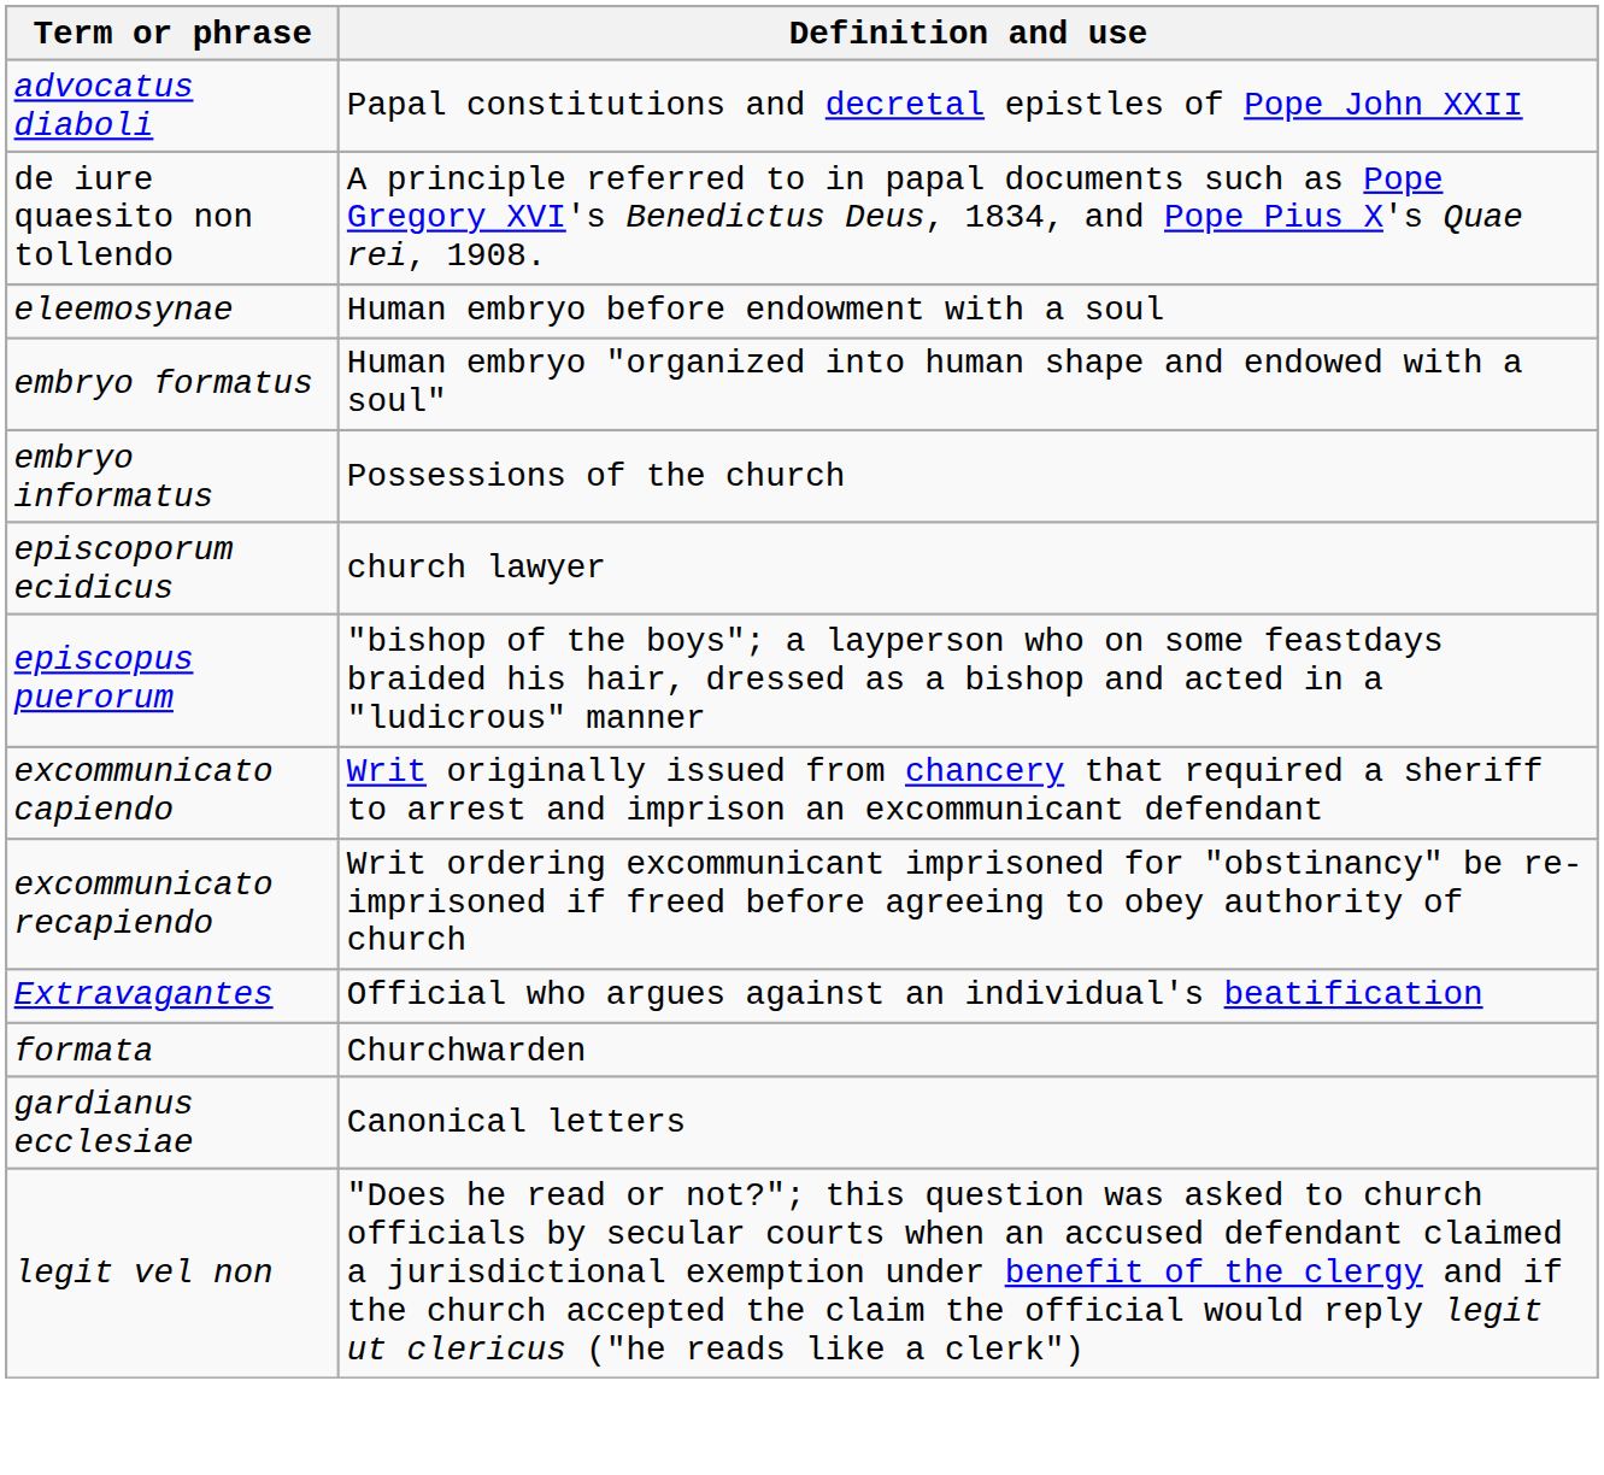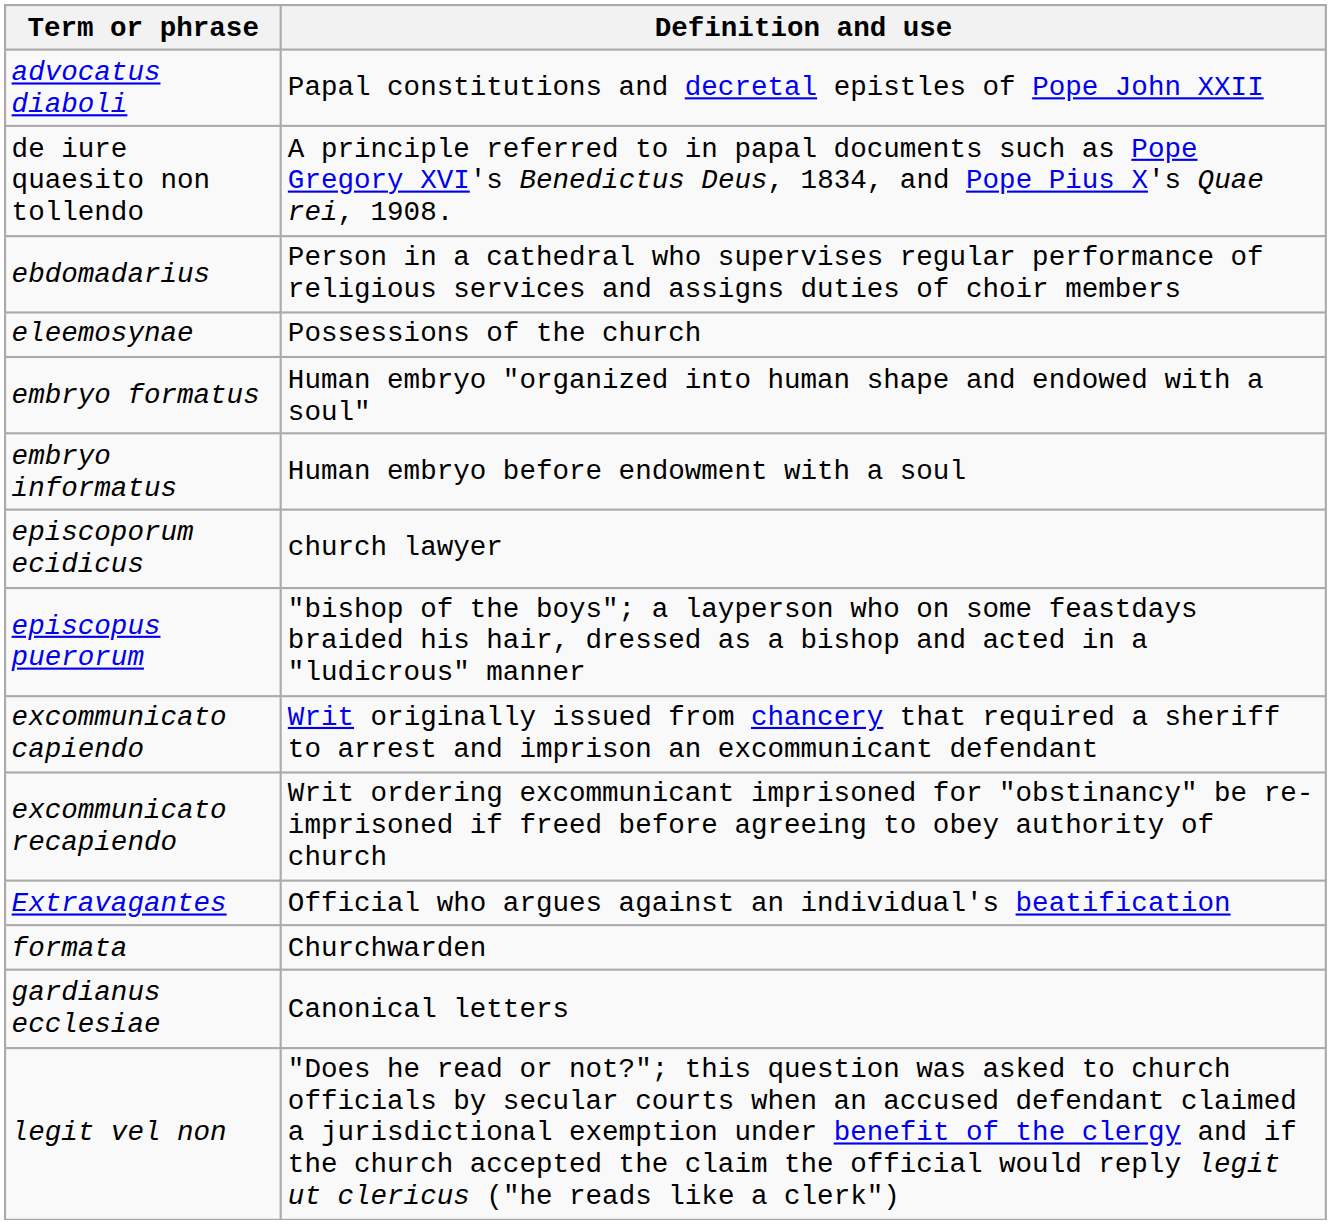+ row: ebdomadarius | Person in a cathedral who supervises regular performance of religious services and assigns duties of choir members
eleemosynae | Definition and use: Human embryo before endowment with a soul -> Possessions of the church
embryo informatus | Definition and use: Possessions of the church -> Human embryo before endowment with a soul
